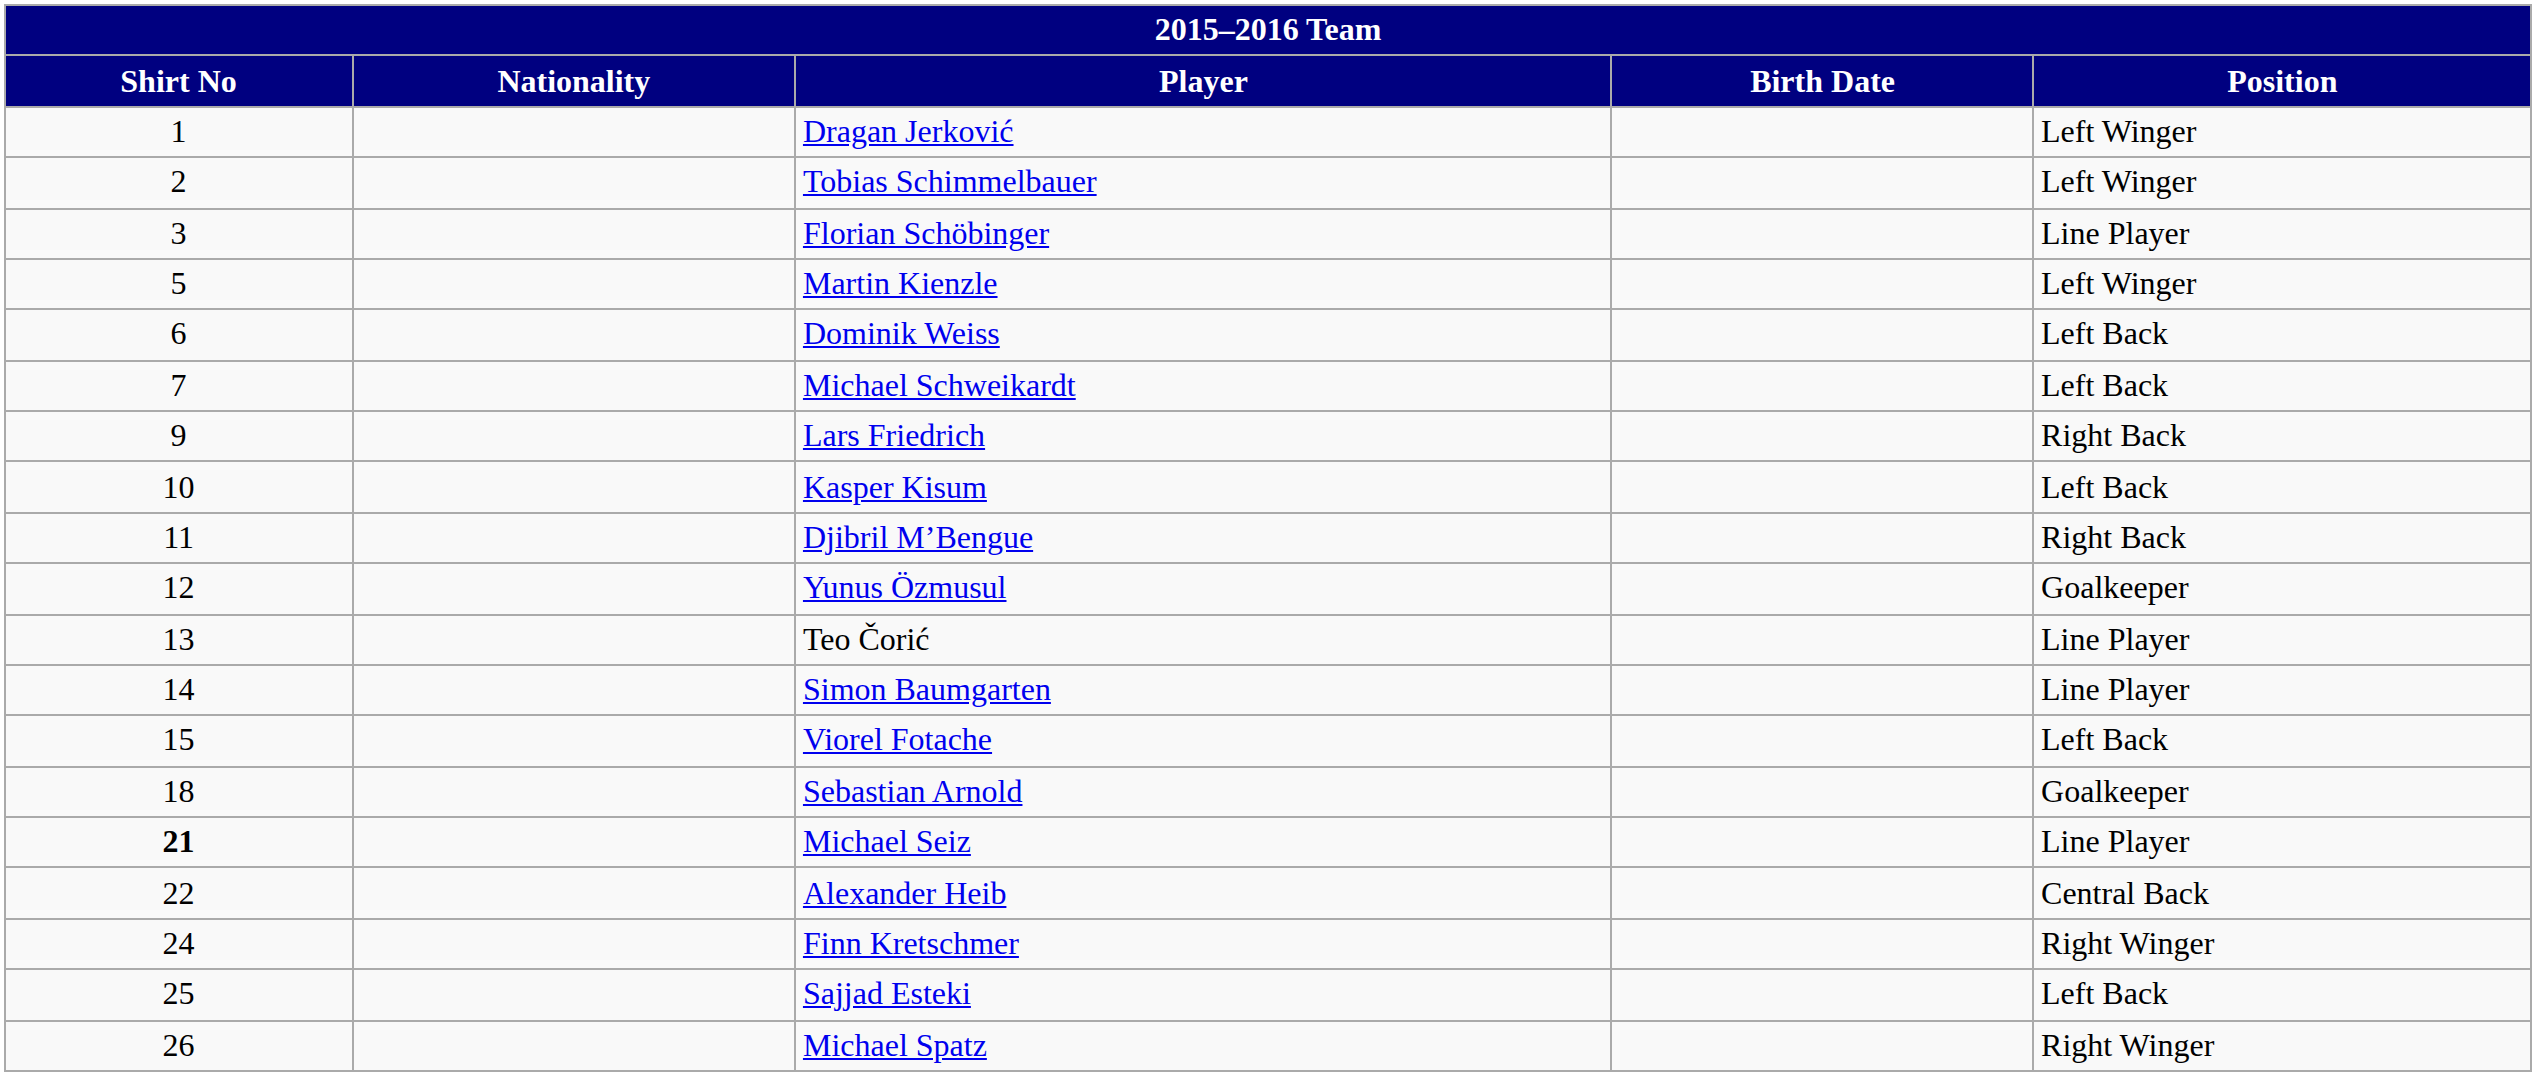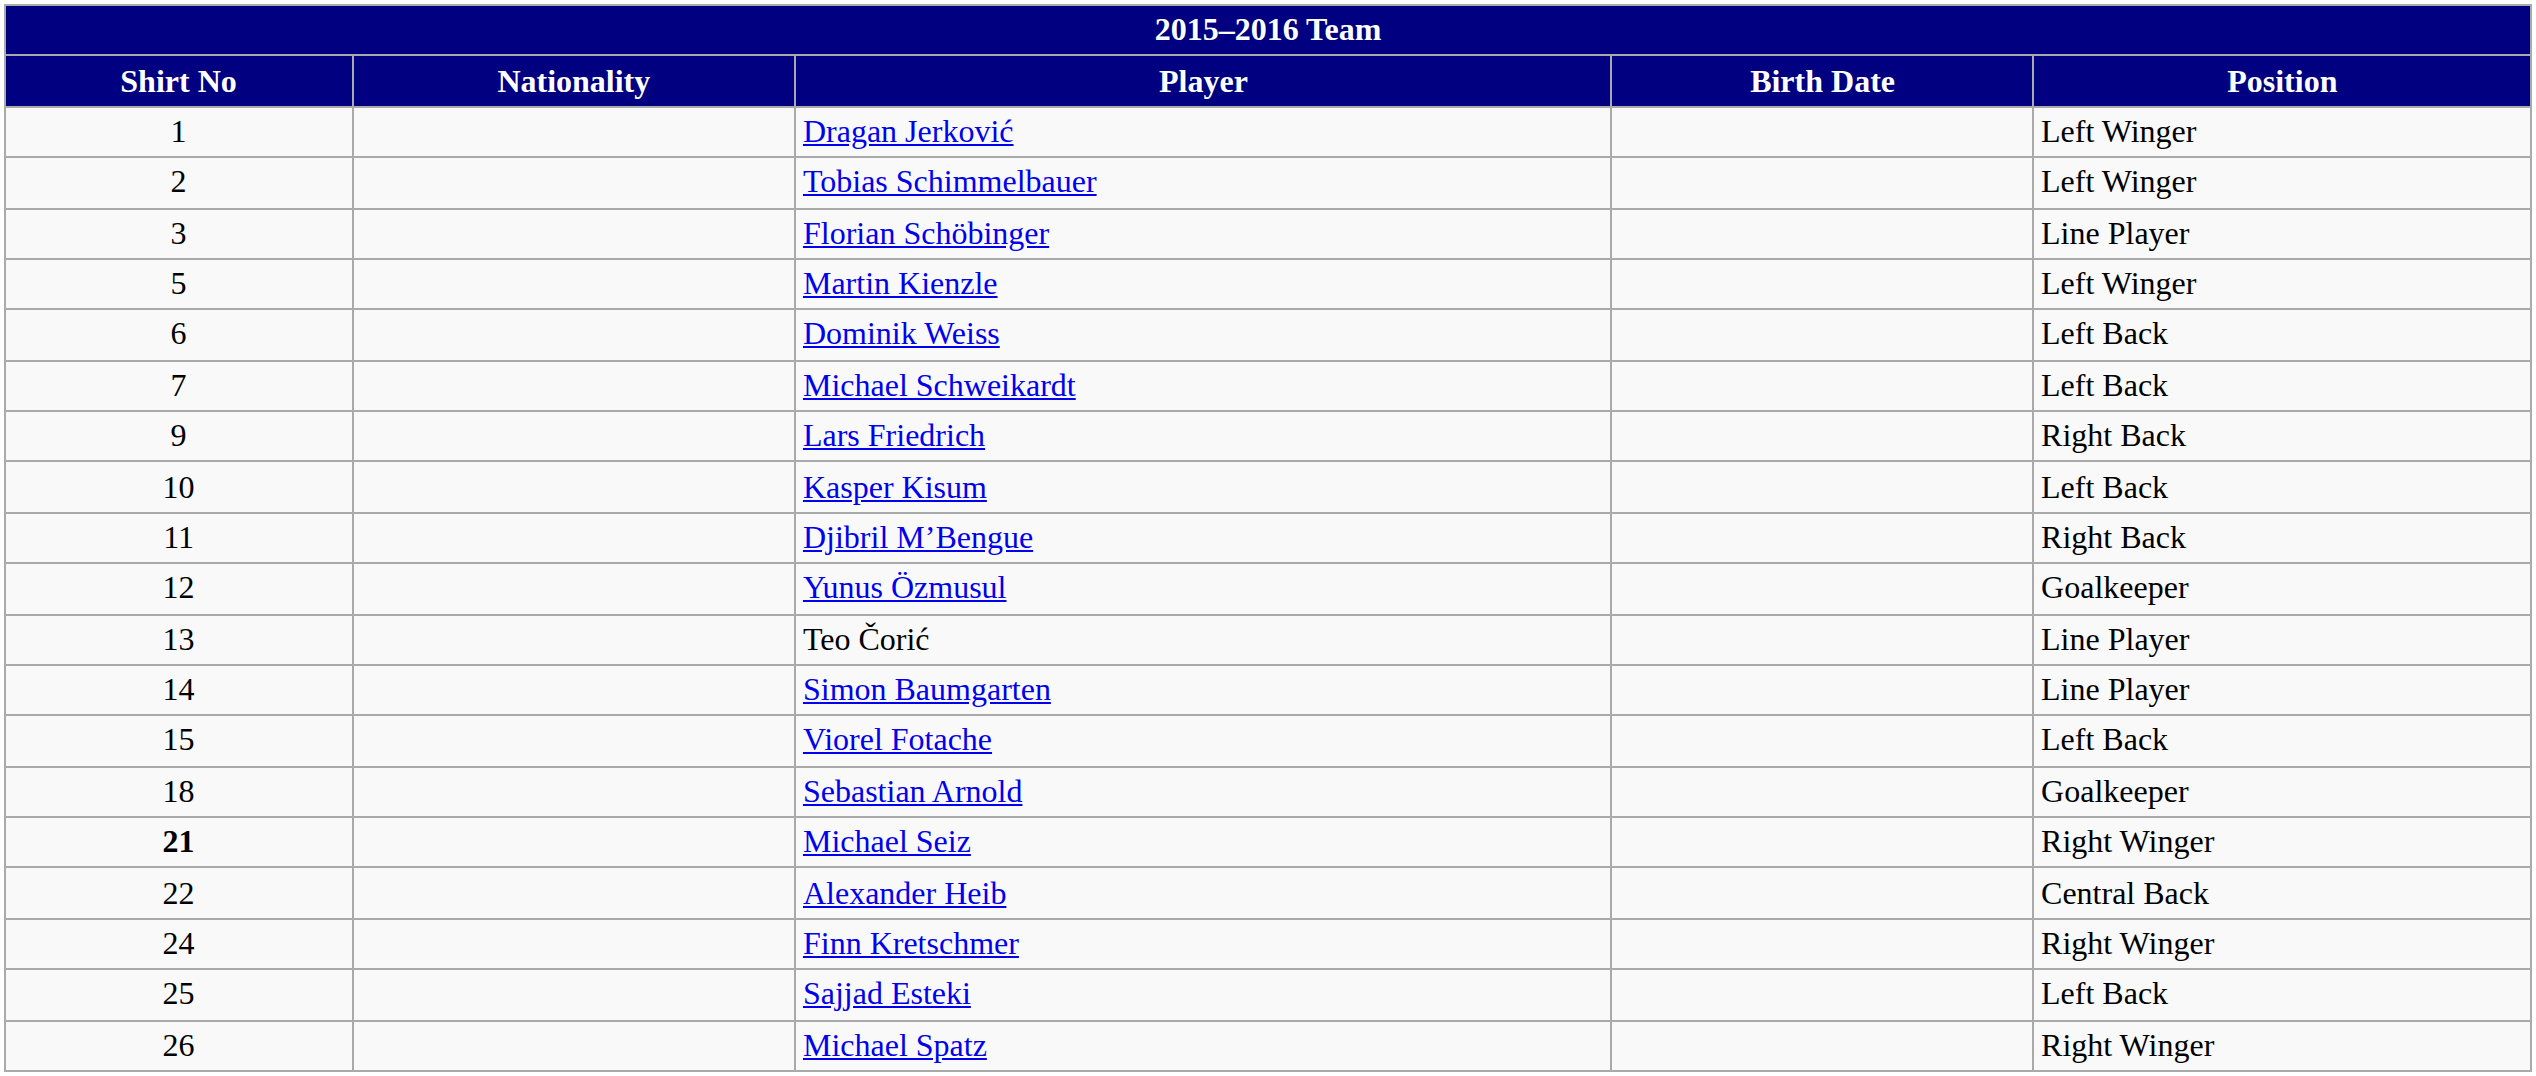Michael Seiz | Position: Line Player -> Right Winger
